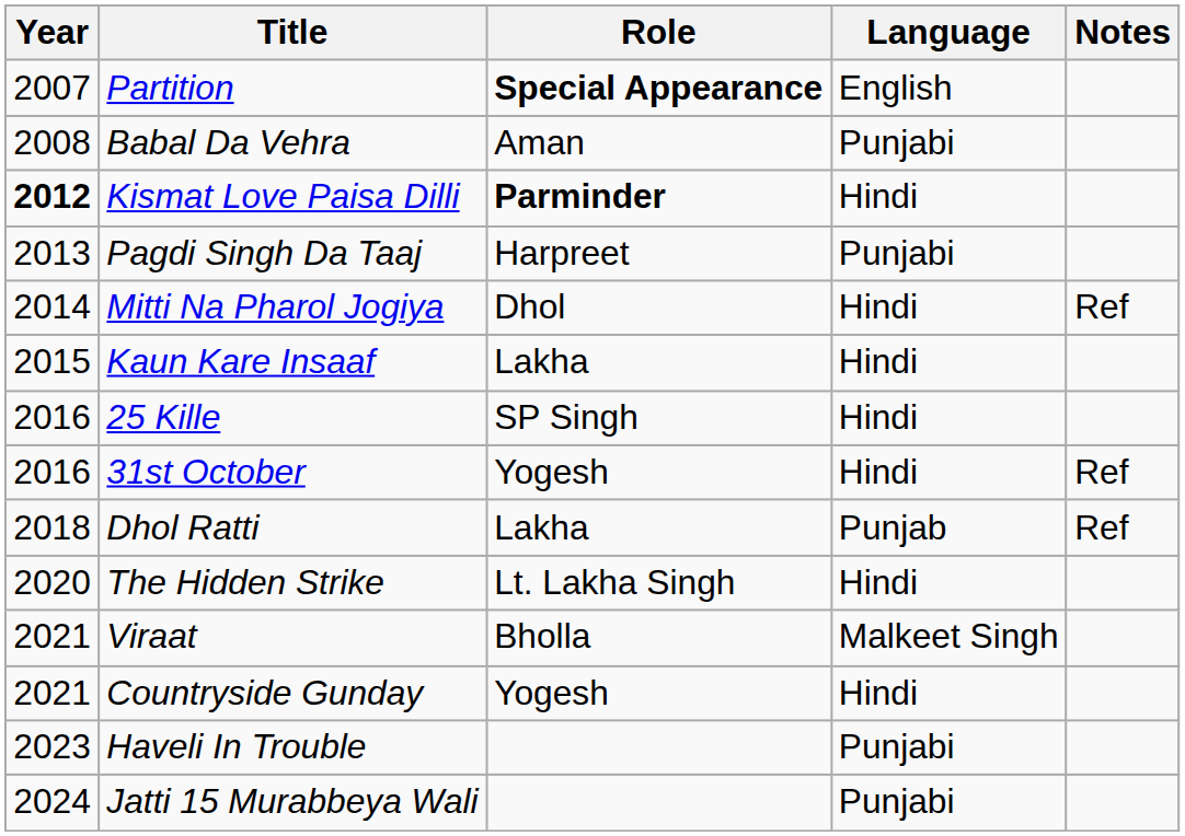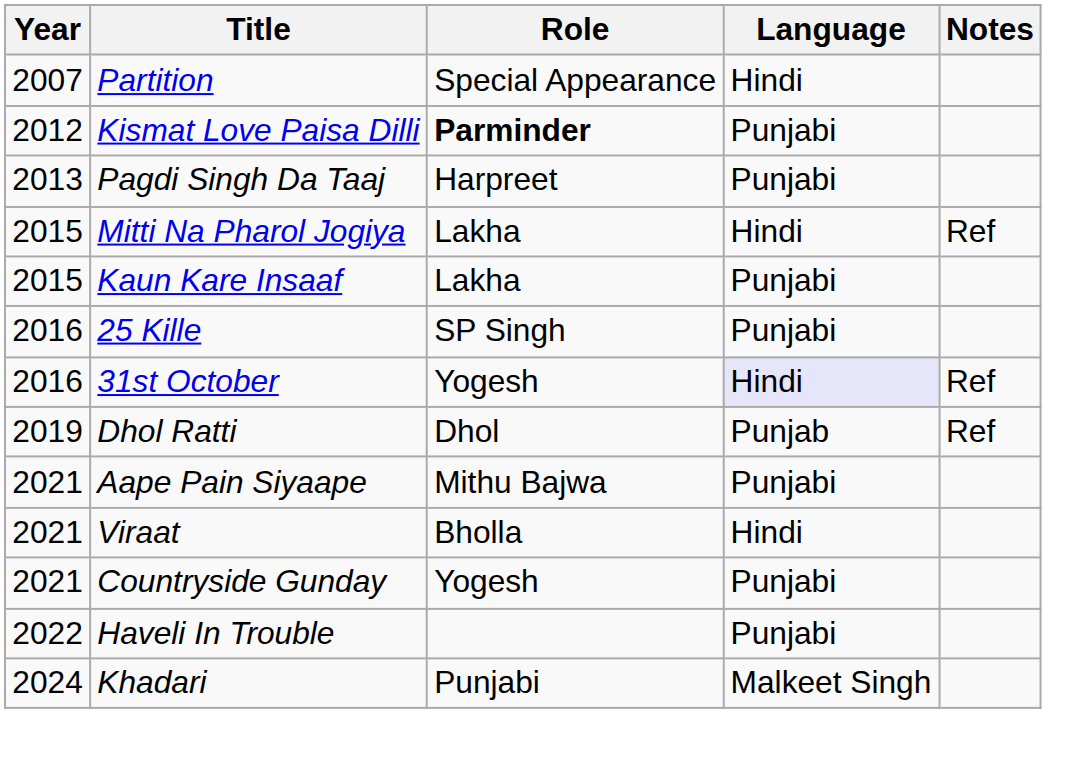Partition | Role: bold -> normal
Partition | Language: English -> Hindi
- row: 2008 | Babal Da Vehra | Aman | Punjabi
Kismat Love Paisa Dilli | Year: bold -> normal
Kismat Love Paisa Dilli | Language: Hindi -> Punjabi
Mitti Na Pharol Jogiya | Year: 2014 -> 2015
Mitti Na Pharol Jogiya | Role: Dhol -> Lakha
Kaun Kare Insaaf | Language: Hindi -> Punjabi
25 Kille | Language: Hindi -> Punjabi
31st October | Language: no background -> lavender background
Dhol Ratti | Year: 2018 -> 2019
Dhol Ratti | Role: Lakha -> Dhol
- row: 2020 | The Hidden Strike | Lt. Lakha Singh | Hindi
+ row: 2021 | Aape Pain Siyaape | Mithu Bajwa | Punjabi
Viraat | Language: Malkeet Singh -> Hindi
Countryside Gunday | Language: Hindi -> Punjabi
Haveli In Trouble | Year: 2023 -> 2022
- row: 2024 | Jatti 15 Murabbeya Wali | Punjabi
+ row: 2024 | Khadari | Punjabi | Malkeet Singh
